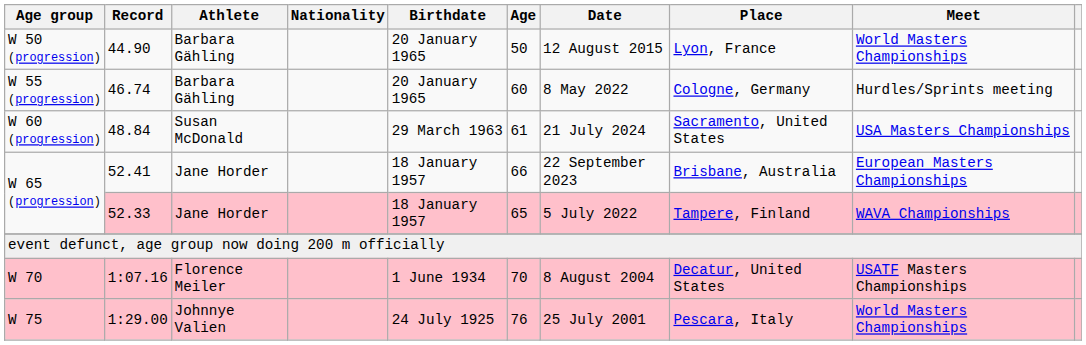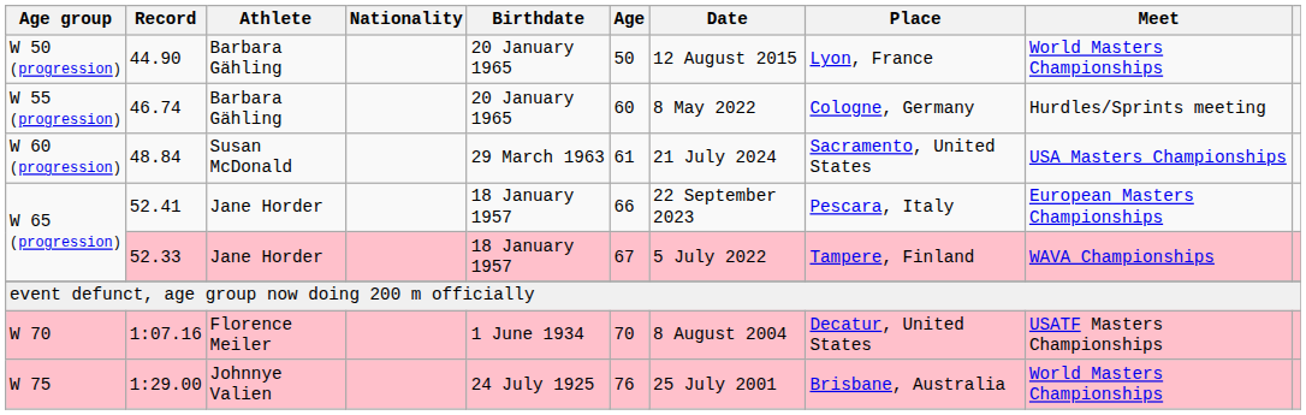52.41 | Place: Brisbane, Australia -> Pescara, Italy
52.33 | Age: 65 -> 67
1:29.00 | Place: Pescara, Italy -> Brisbane, Australia
